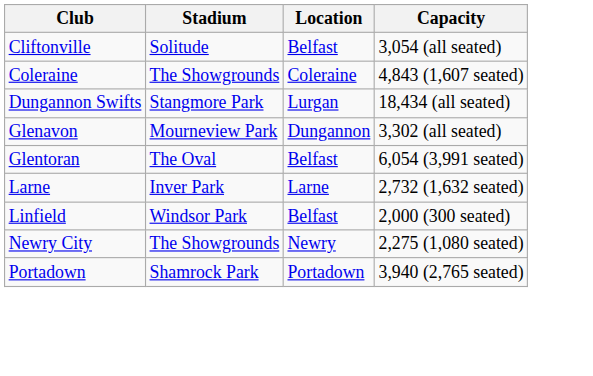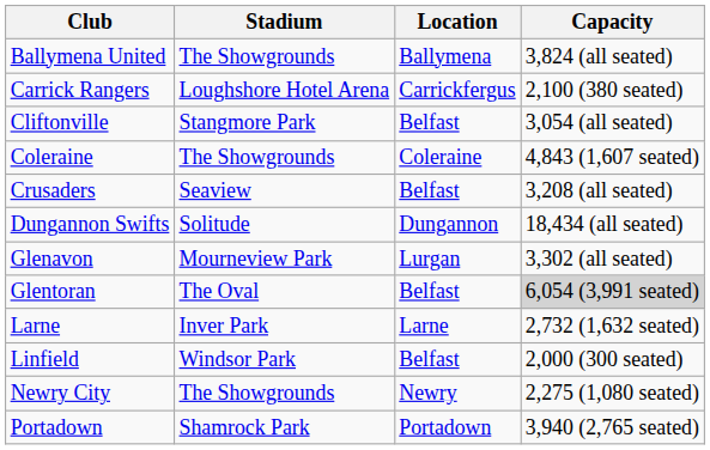+ row: Ballymena United | The Showgrounds | Ballymena | 3,824 (all seated)
+ row: Carrick Rangers | Loughshore Hotel Arena | Carrickfergus | 2,100 (380 seated)
Cliftonville | Stadium: Solitude -> Stangmore Park
+ row: Crusaders | Seaview | Belfast | 3,208 (all seated)
Dungannon Swifts | Stadium: Stangmore Park -> Solitude
Dungannon Swifts | Location: Lurgan -> Dungannon
Glenavon | Location: Dungannon -> Lurgan
Glentoran | Capacity: no background -> lightgrey background
